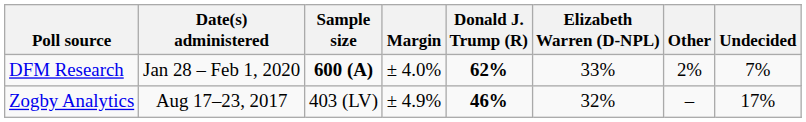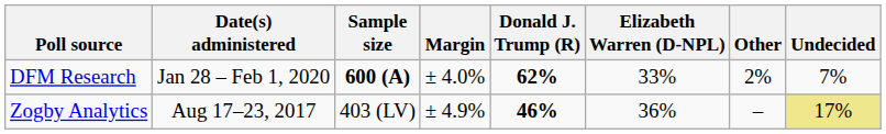Zogby Analytics | Elizabeth Warren (D-NPL): 32% -> 36%
Zogby Analytics | Undecided: no background -> khaki background
